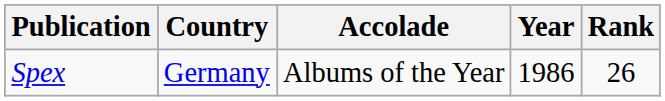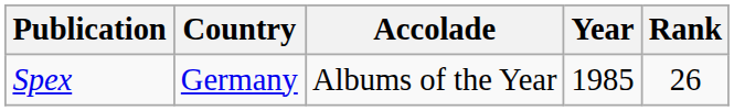Spex | Year: 1986 -> 1985
